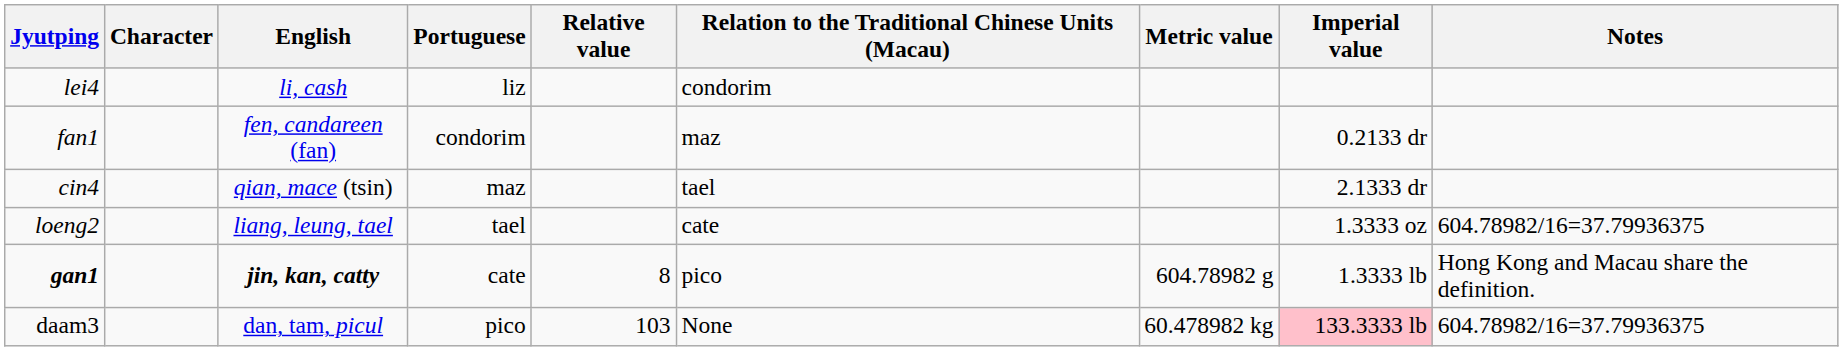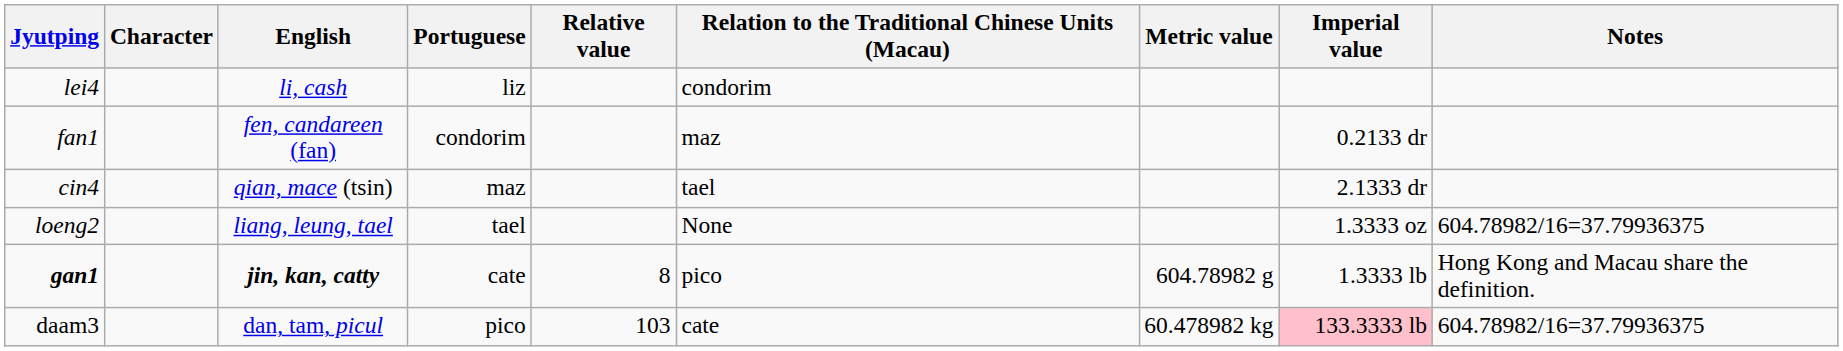loeng2 | Relation to the Traditional Chinese Units (Macau): cate -> None
daam3 | Relation to the Traditional Chinese Units (Macau): None -> cate
